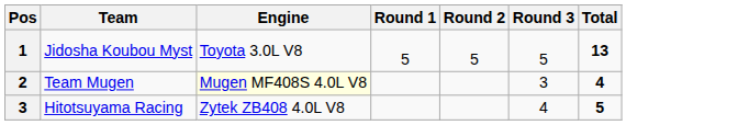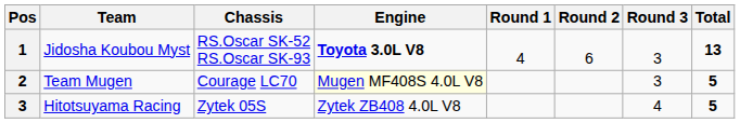+ column: Chassis | RS.Oscar SK-52 RS.Oscar SK-93 | Courage LC70 | Zytek 05S
Jidosha Koubou Myst | Engine: normal -> bold
Jidosha Koubou Myst | Round 1: 5 -> 4
Jidosha Koubou Myst | Round 2: 5 -> 6
Jidosha Koubou Myst | Round 3: 5 -> 3
Team Mugen | Total: 4 -> 5
